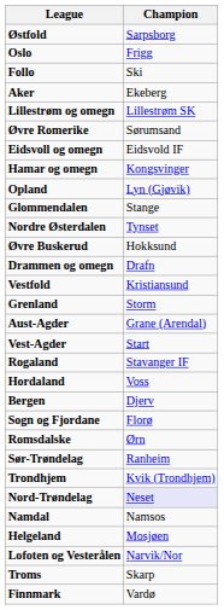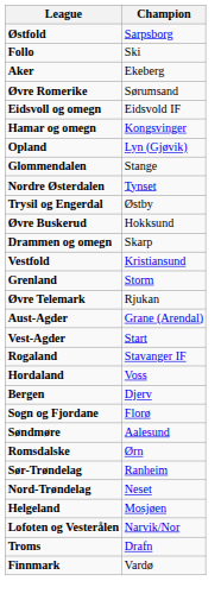- row: Oslo | Frigg
- row: Lillestrøm og omegn | Lillestrøm SK
+ row: Trysil og Engerdal | Østby
Drammen og omegn | Champion: Drafn -> Skarp
+ row: Øvre Telemark | Rjukan
+ row: Søndmøre | Aalesund
- row: Trondhjem | Kvik (Trondhjem)
Nord-Trøndelag | Champion: lavender background -> no background
- row: Namdal | Namsos
Troms | Champion: Skarp -> Drafn
